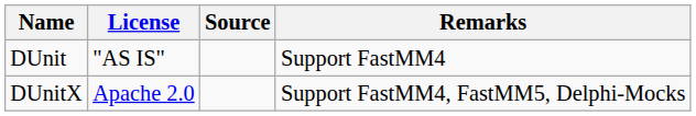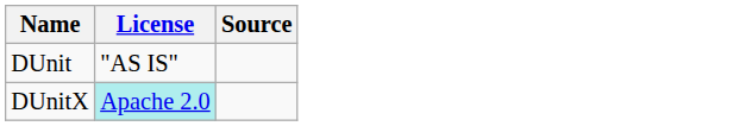- column: Remarks | Support FastMM4 | Support FastMM4, FastMM5, Delphi-Mocks
DUnitX | License: no background -> paleturquoise background
